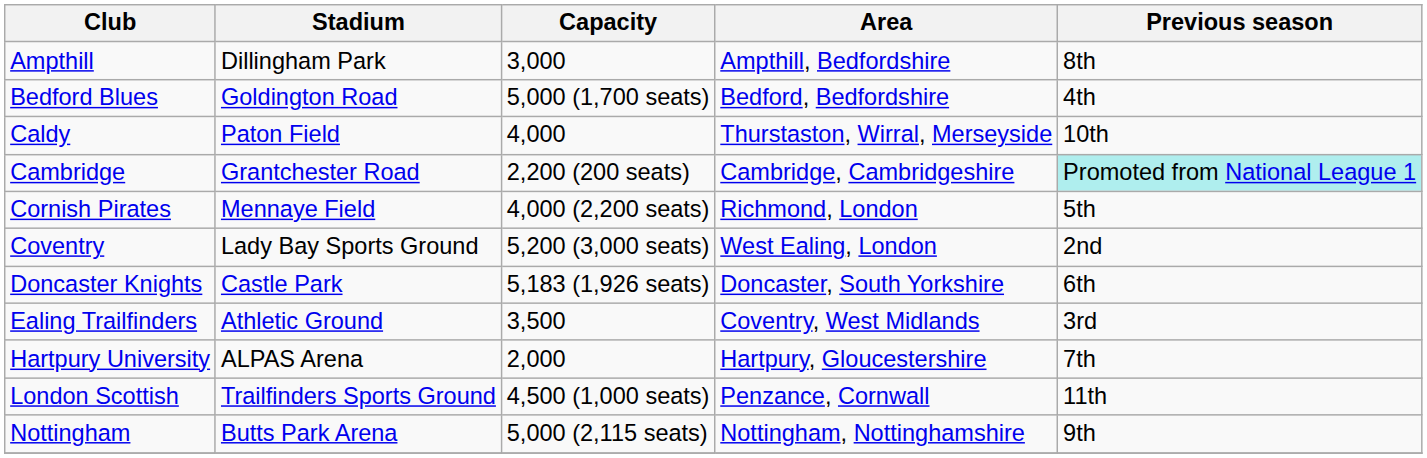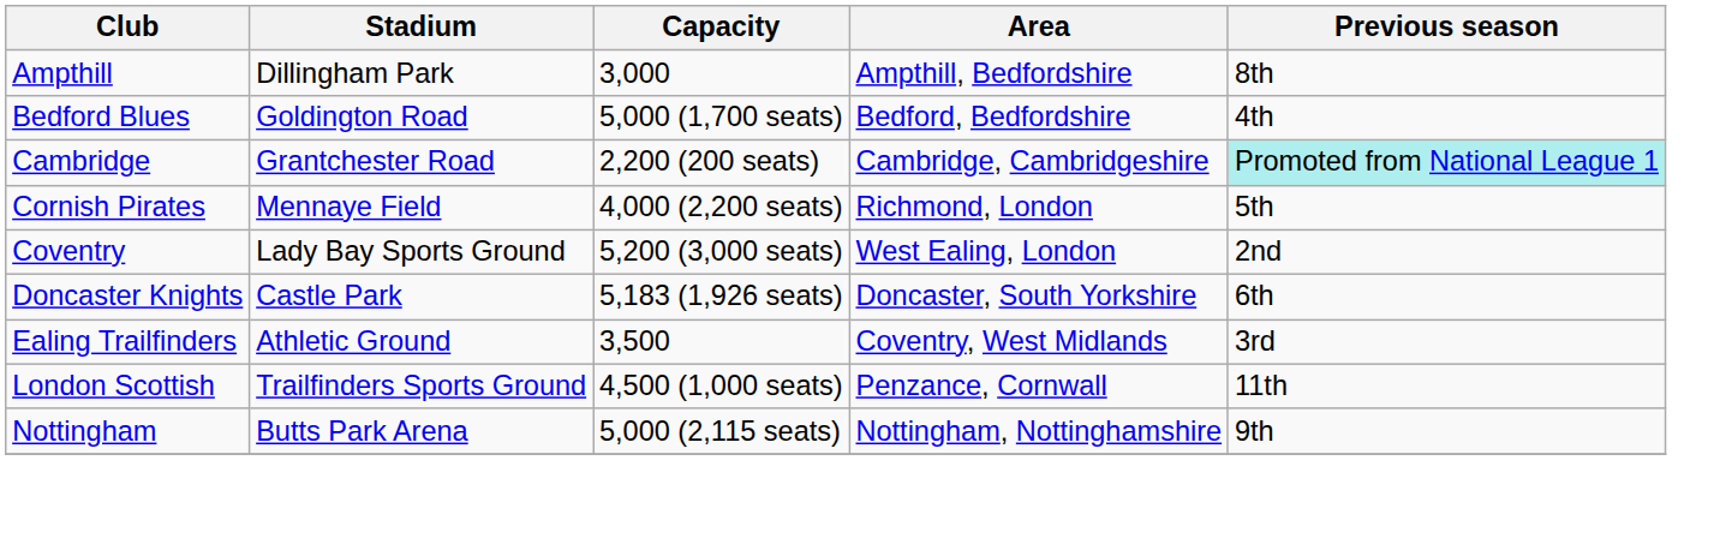- row: Caldy | Paton Field | 4,000 | Thurstaston, Wirral, Merseyside | 10th
- row: Hartpury University | ALPAS Arena | 2,000 | Hartpury, Gloucestershire | 7th
